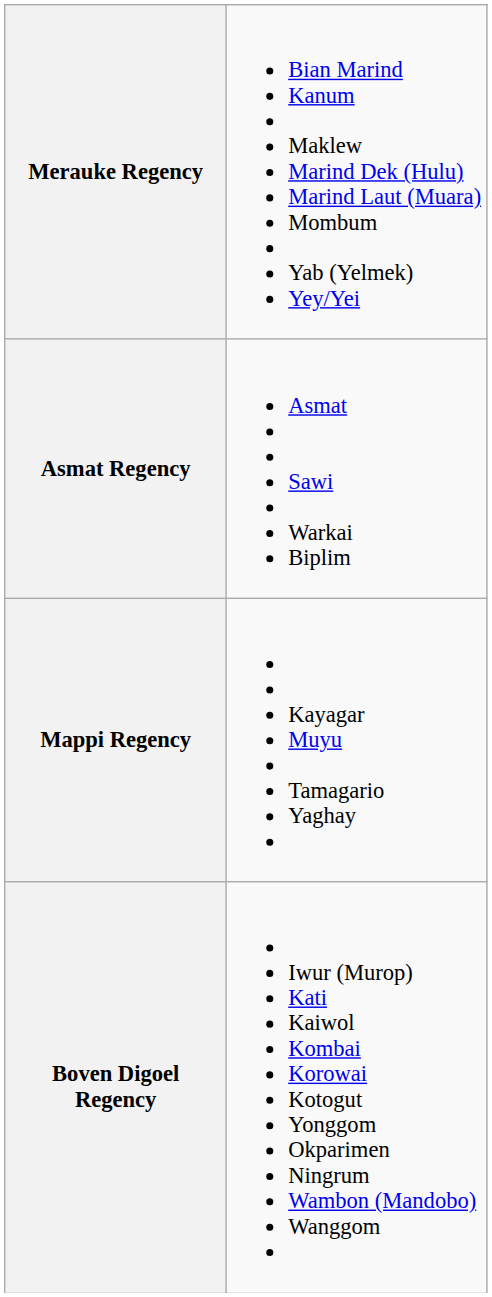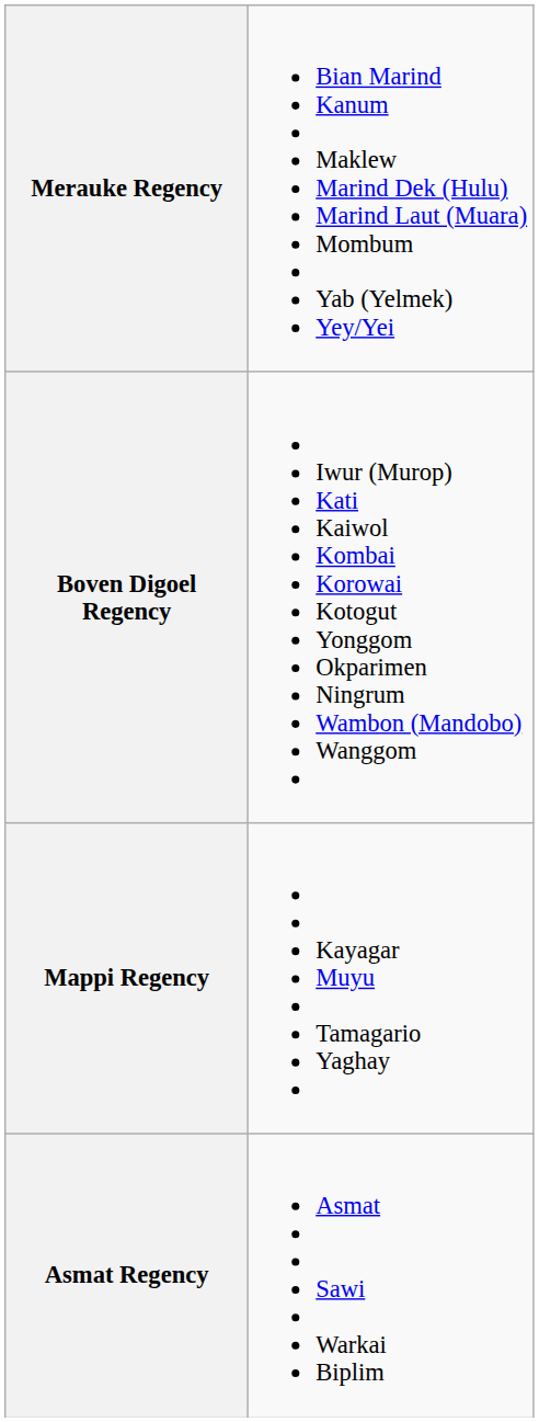rows swapped: Asmat Regency <-> Boven Digoel Regency
